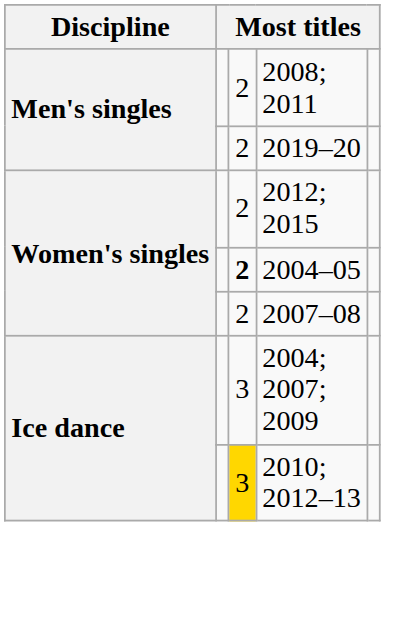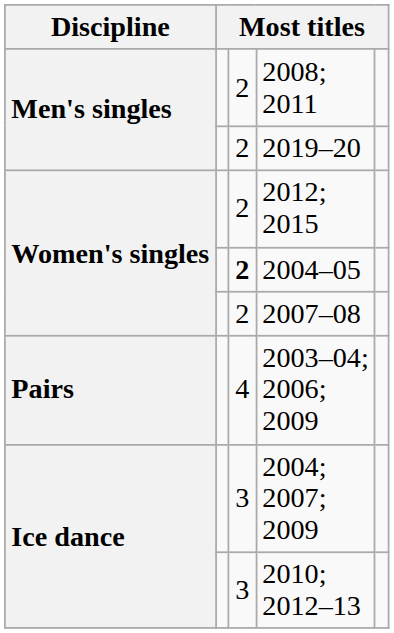+ row: Pairs | 4 | 2003–04; 2006; 2009
2010; 2012–13 | column 3: gold background -> no background
